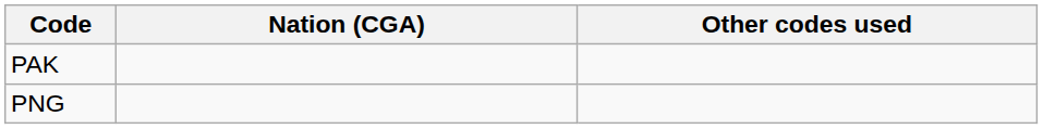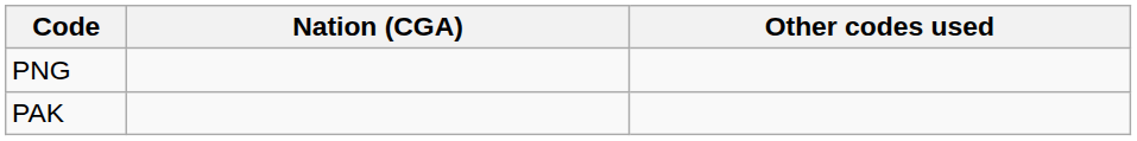rows swapped: PAK <-> PNG
